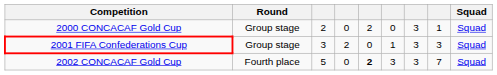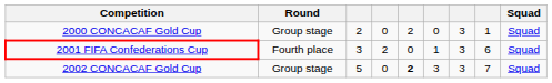2001 FIFA Confederations Cup | Round: Group stage -> Fourth place
2001 FIFA Confederations Cup | column 8: 3 -> 6
2002 CONCACAF Gold Cup | Round: Fourth place -> Group stage
